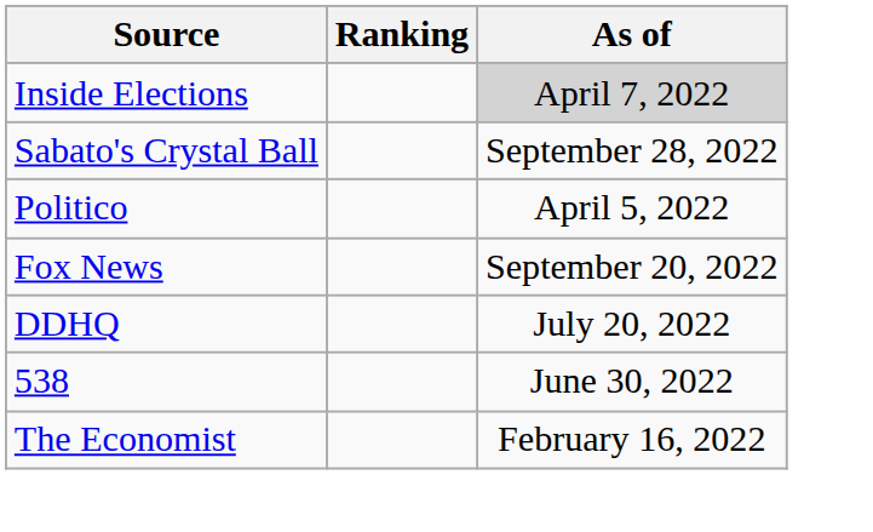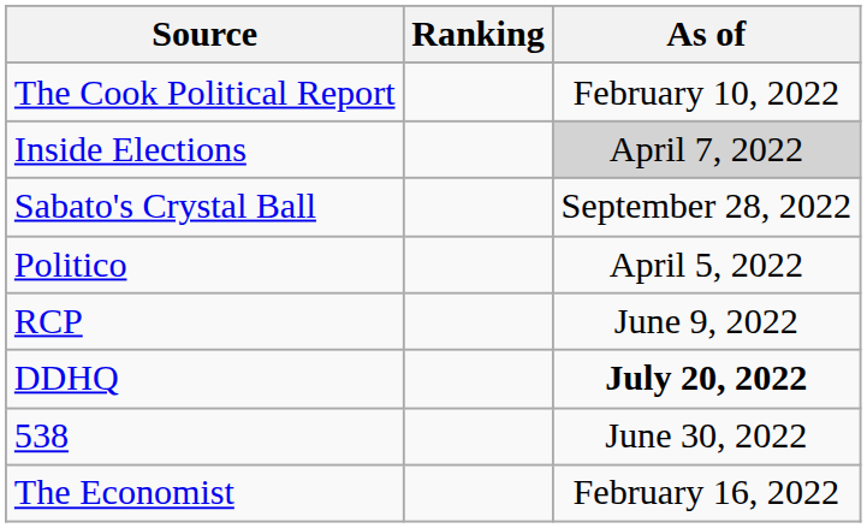+ row: The Cook Political Report | February 10, 2022
+ row: RCP | June 9, 2022
- row: Fox News | September 20, 2022
DDHQ | As of: normal -> bold
